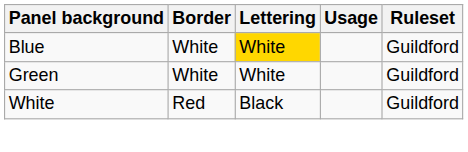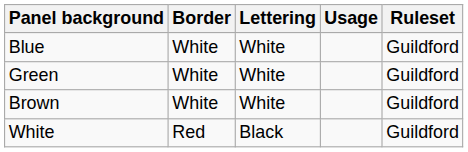Blue | Lettering: gold background -> no background
+ row: Brown | White | White | Guildford
